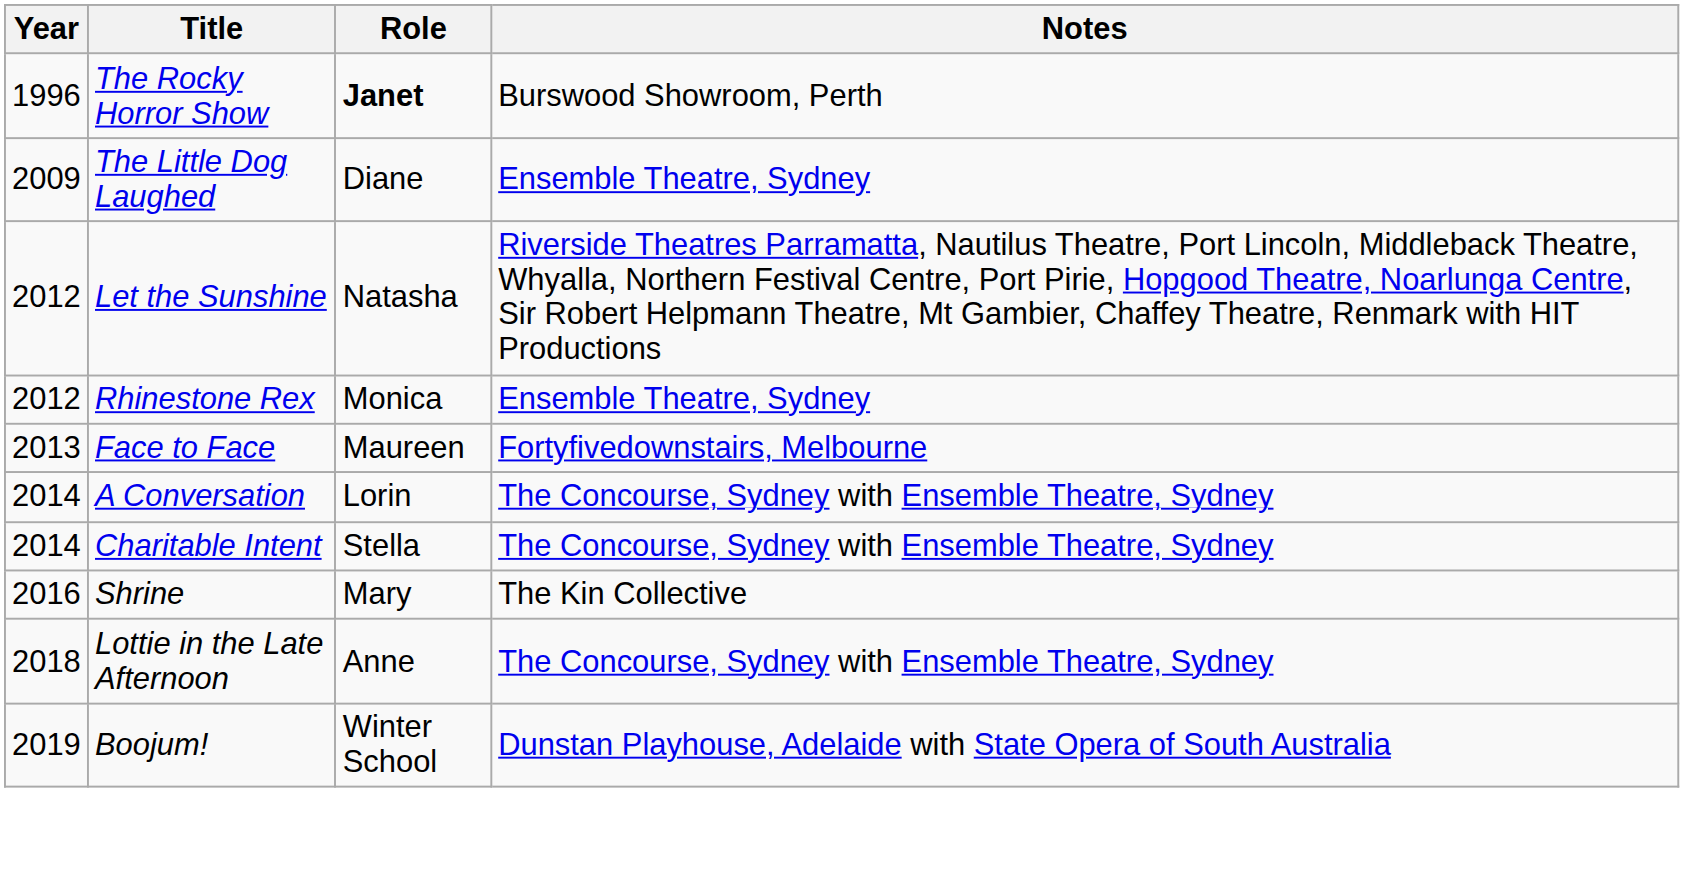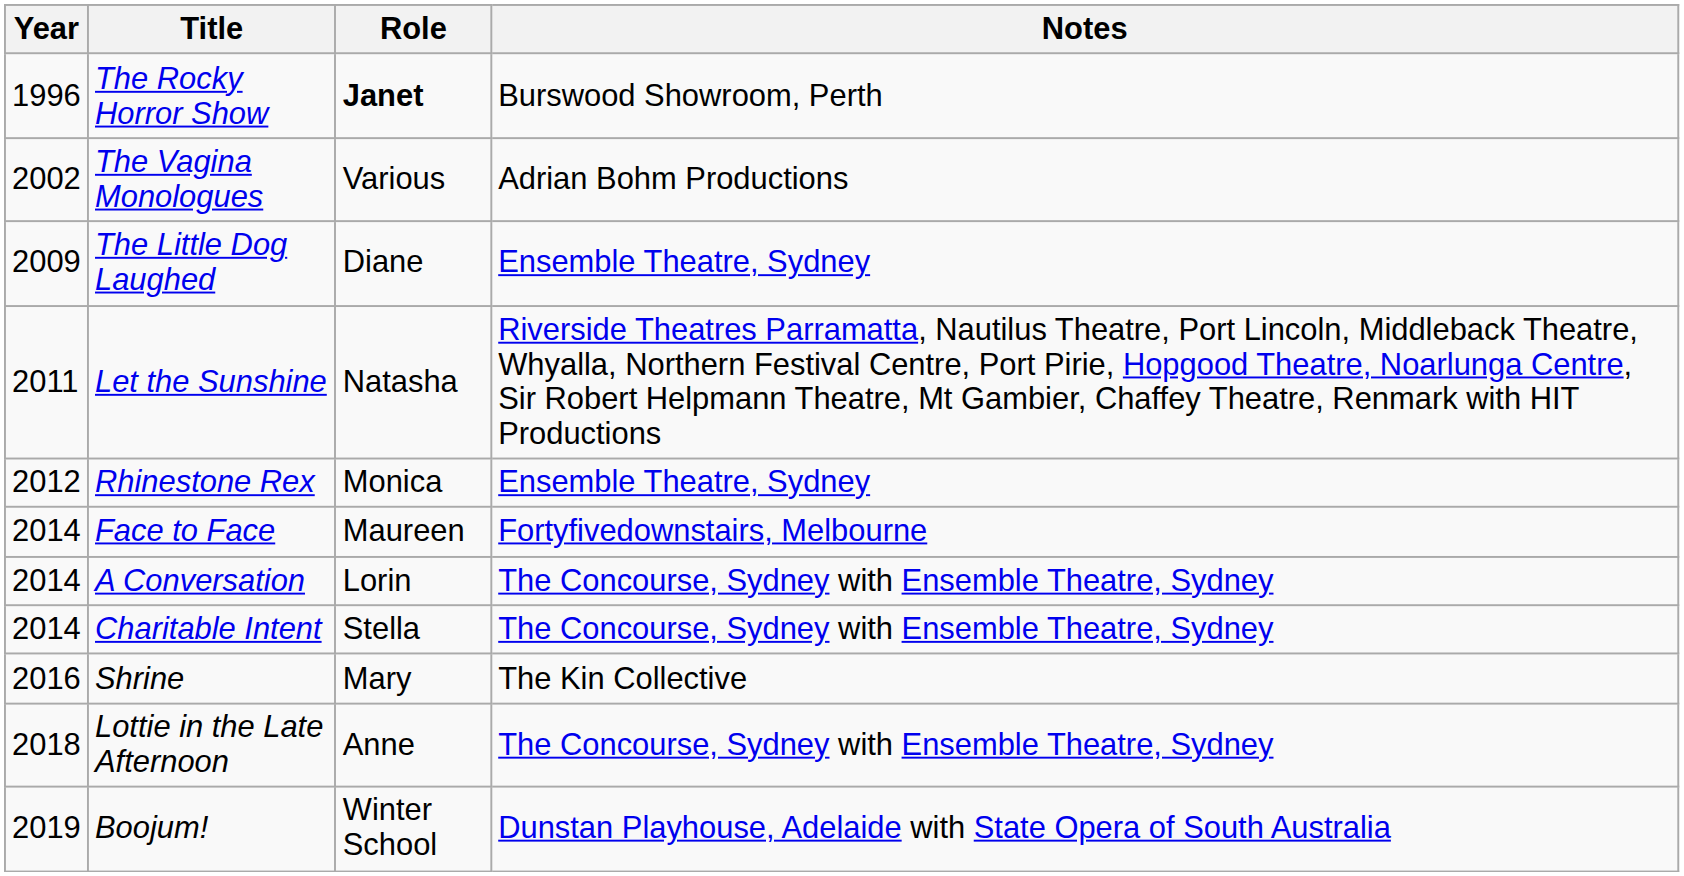+ row: 2002 | The Vagina Monologues | Various | Adrian Bohm Productions
Let the Sunshine | Year: 2012 -> 2011
Face to Face | Year: 2013 -> 2014
